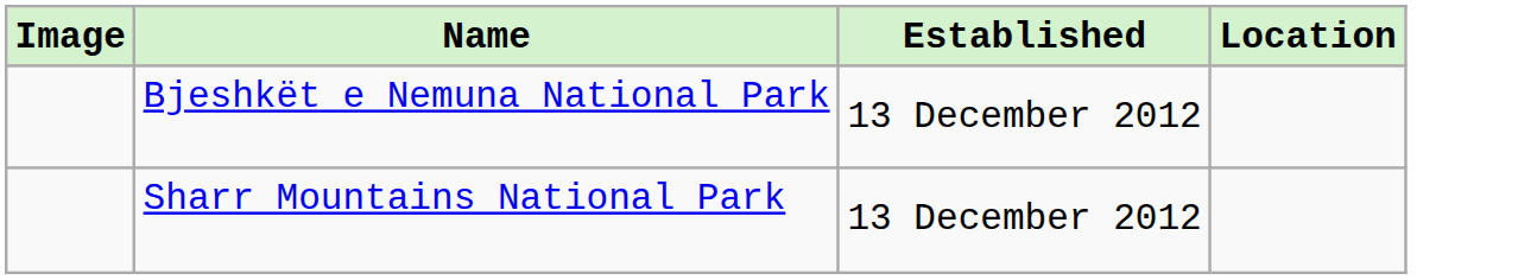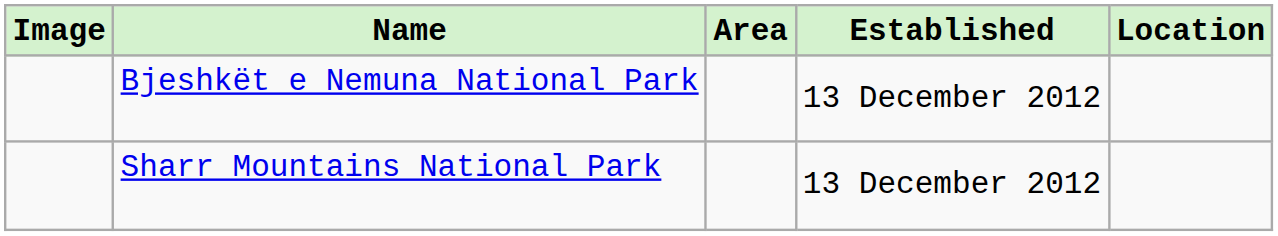+ column: Area
